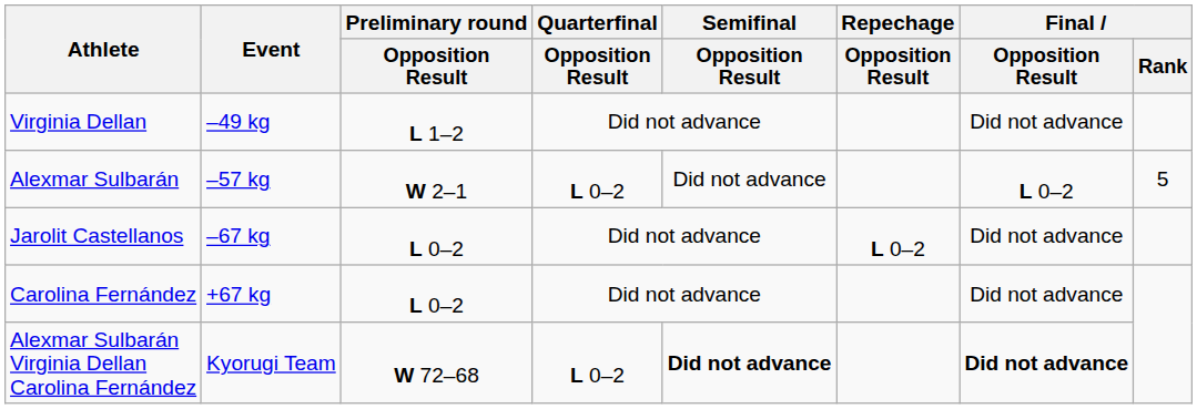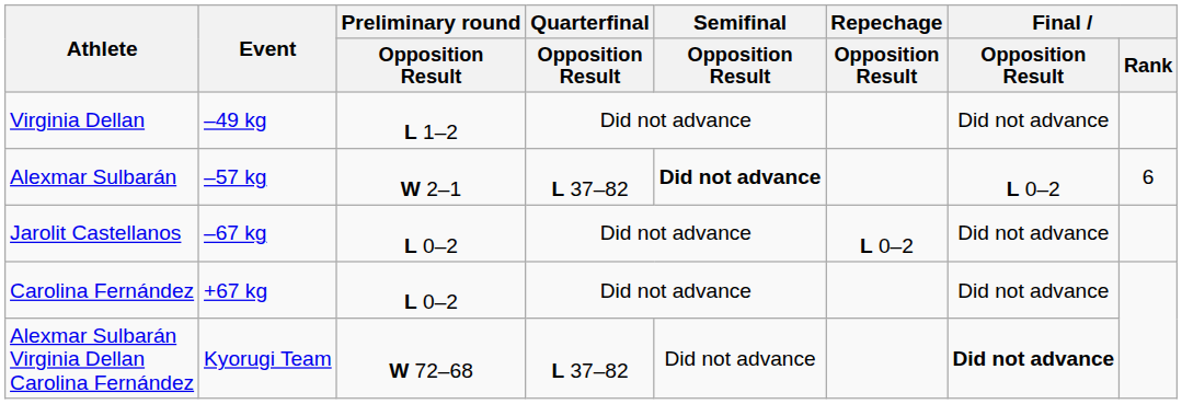Alexmar Sulbarán | Quarterfinal / Opposition Result: L 0–2 -> L 37–82
Alexmar Sulbarán | Semifinal / Opposition Result: normal -> bold
Alexmar Sulbarán | Final / Rank: 5 -> 6
Alexmar Sulbarán Virginia Dellan Carolina Fernández | Quarterfinal / Opposition Result: L 0–2 -> L 37–82
Alexmar Sulbarán Virginia Dellan Carolina Fernández | Semifinal / Opposition Result: bold -> normal
